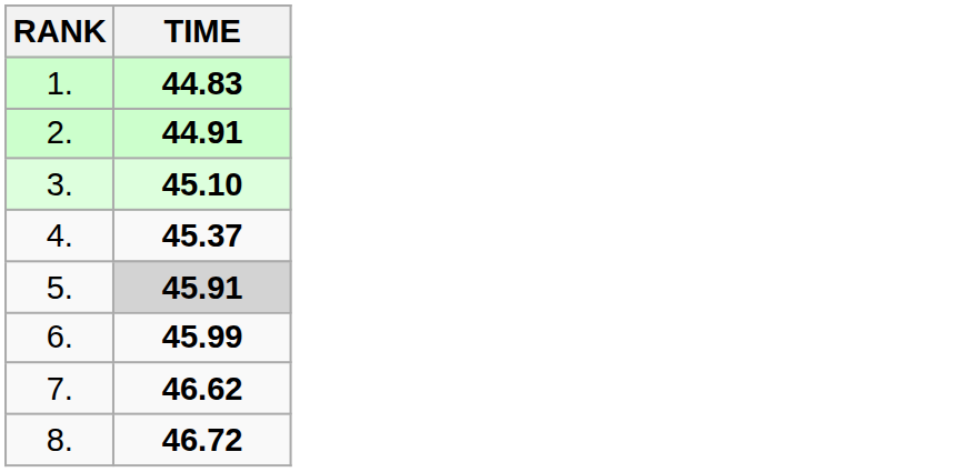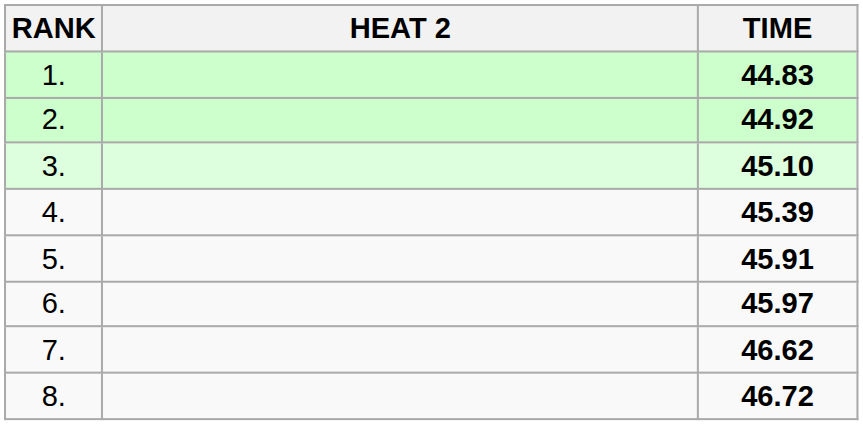+ column: HEAT 2
2. | TIME: 44.91 -> 44.92
4. | TIME: 45.37 -> 45.39
5. | TIME: lightgrey background -> no background
6. | TIME: 45.99 -> 45.97
